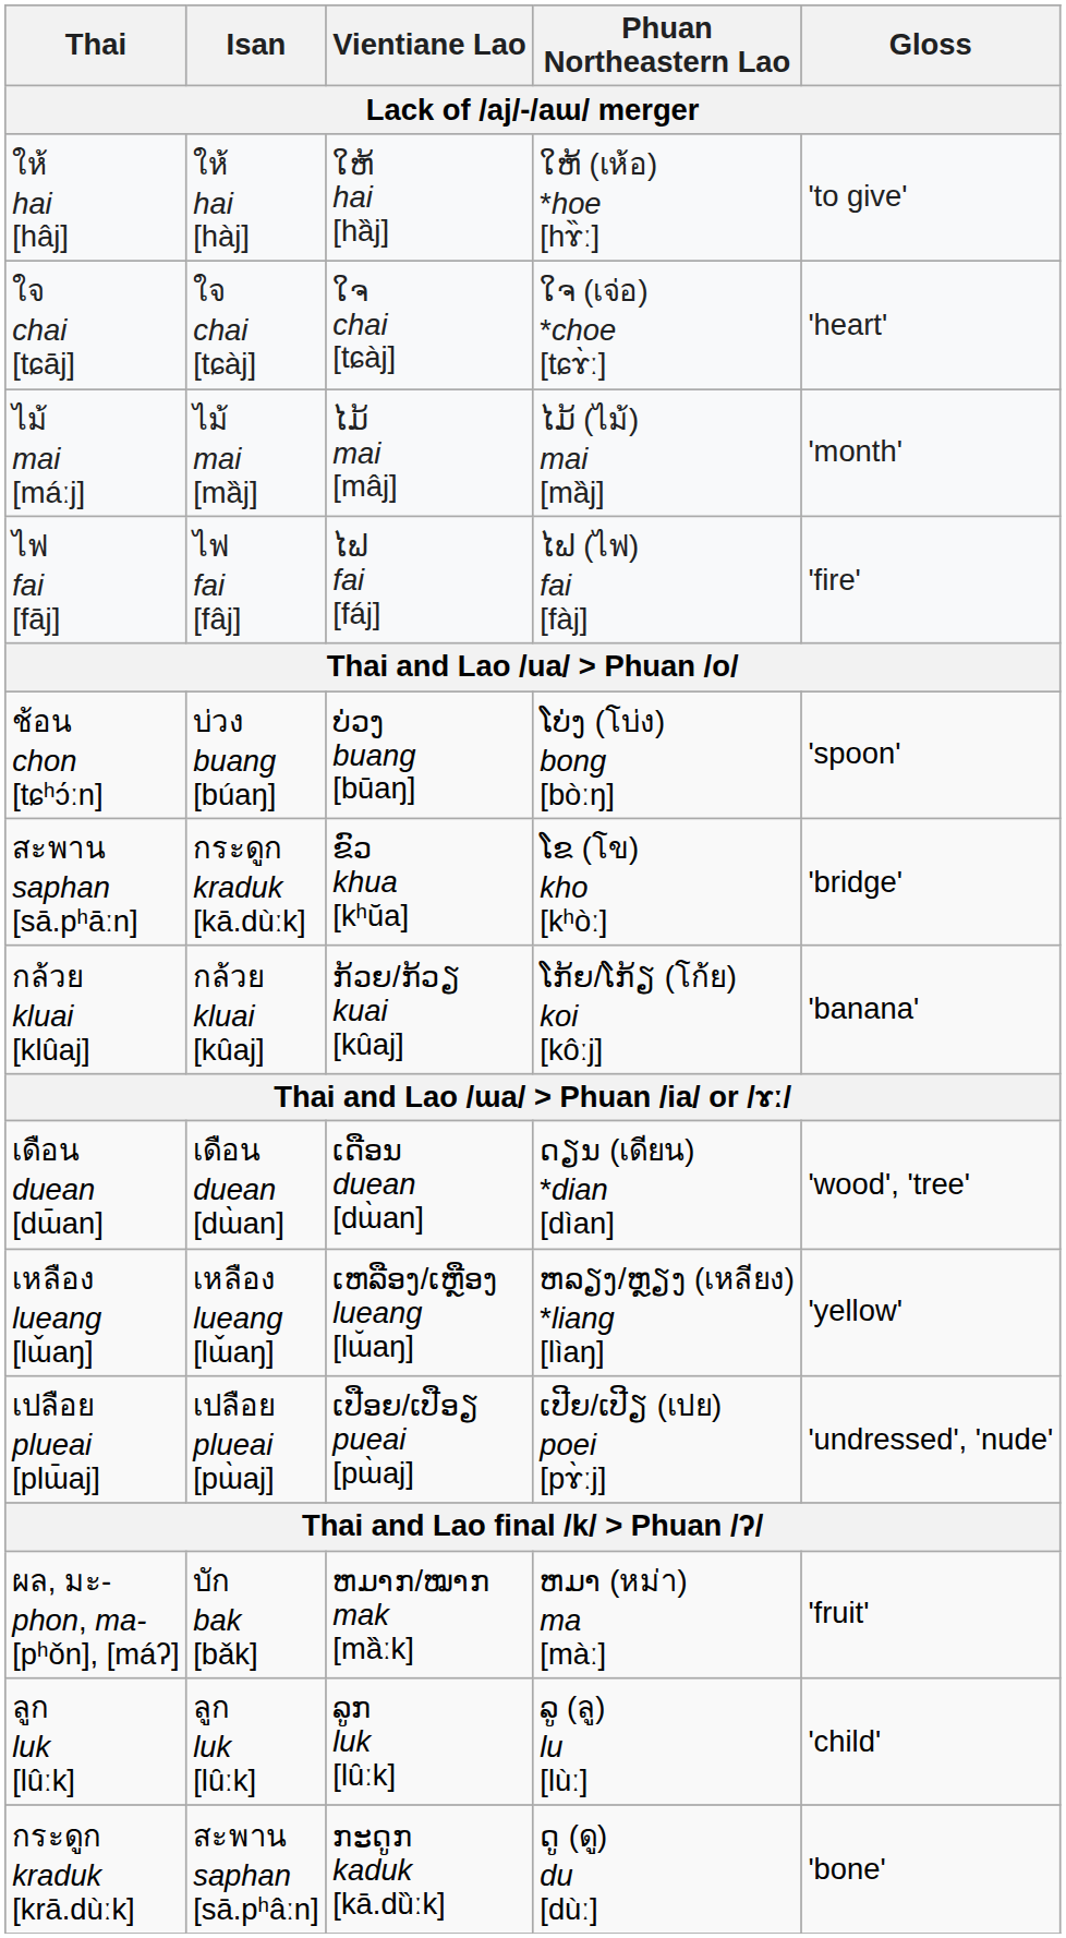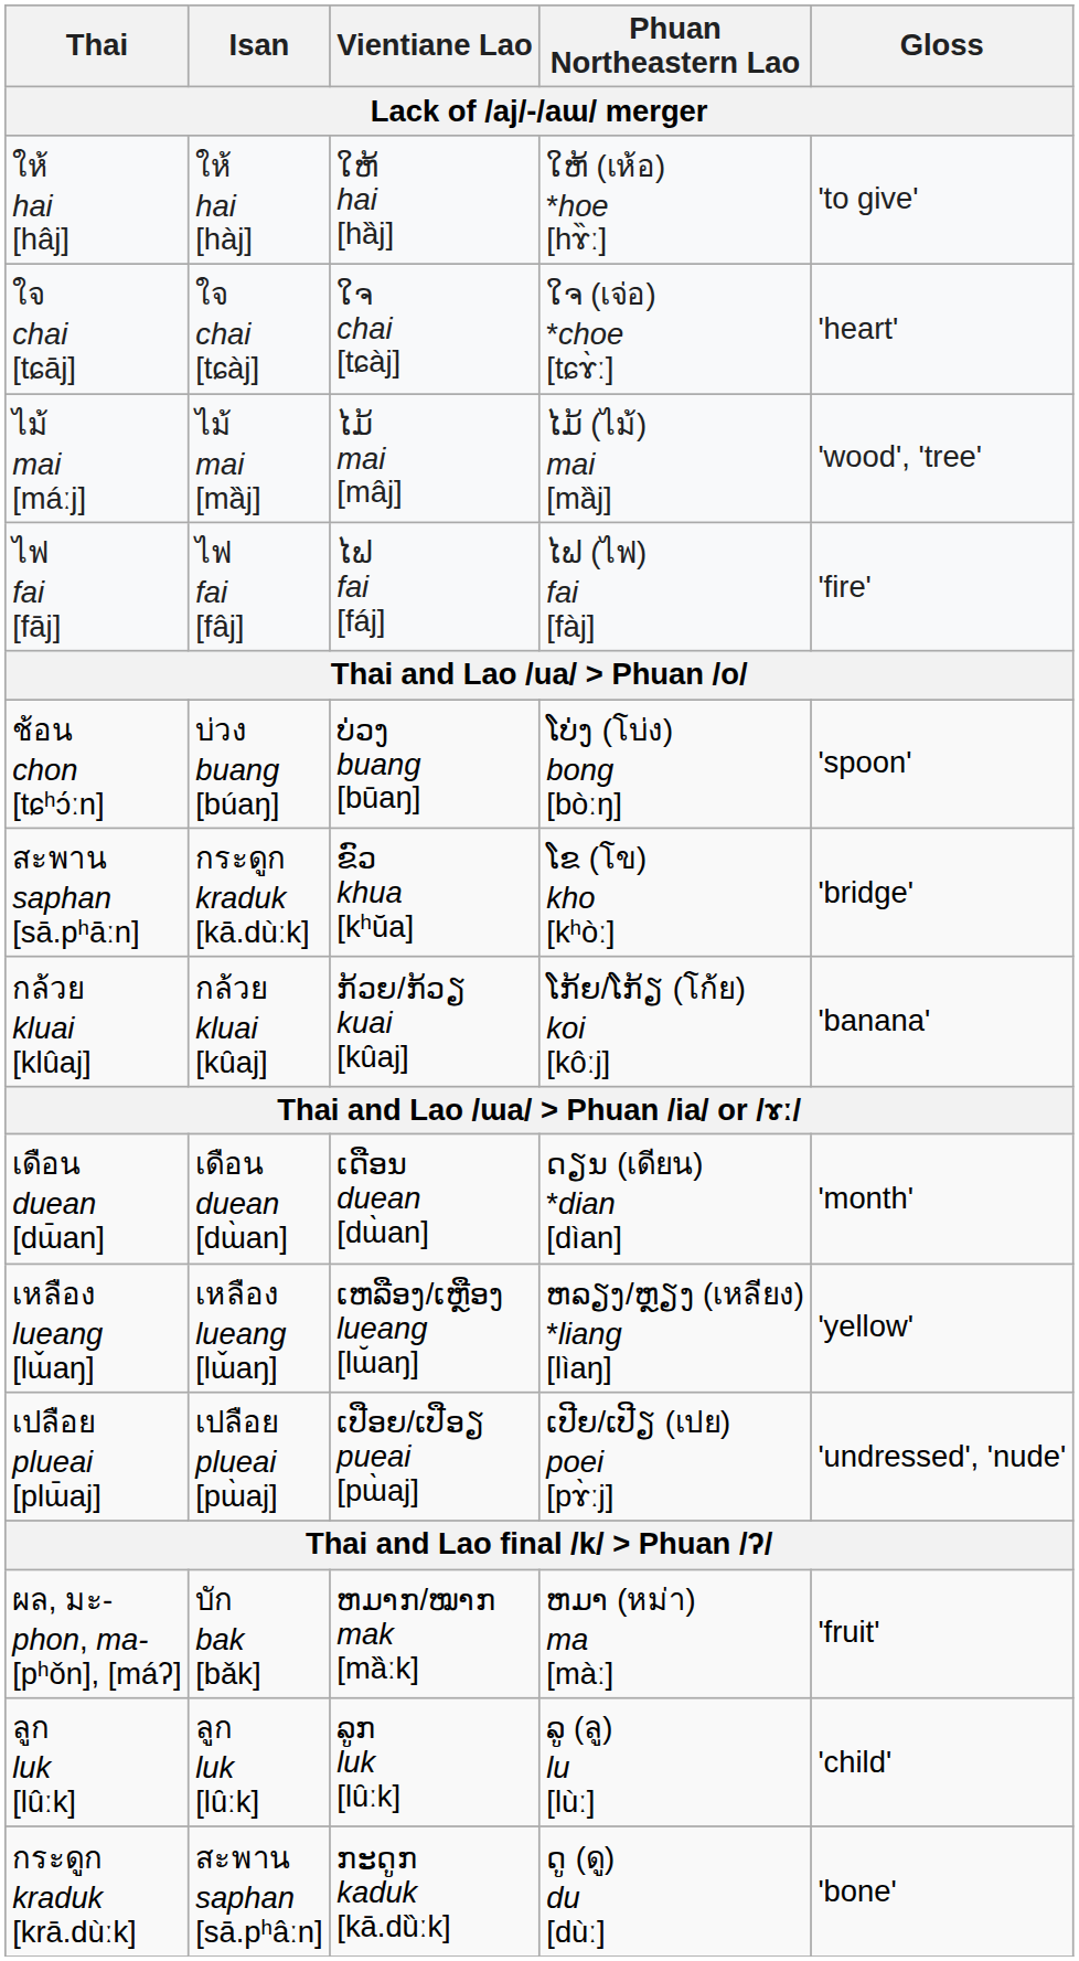ไม้ mai [máːj] | Gloss: 'month' -> 'wood', 'tree'
เดือน duean [dɯ̄an] | Gloss: 'wood', 'tree' -> 'month'
